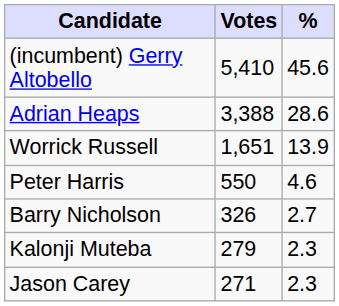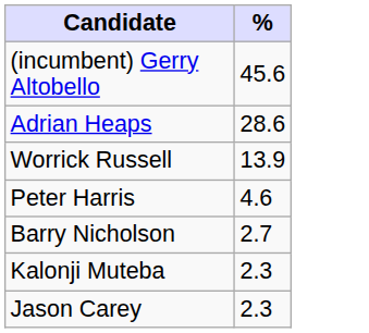- column: Votes | 5,410 | 3,388 | 1,651 | 550 | 326 | 279 | 271
